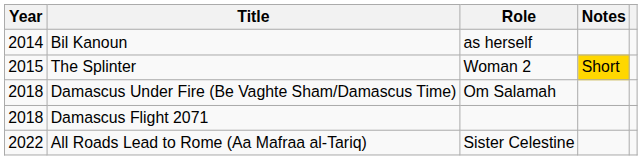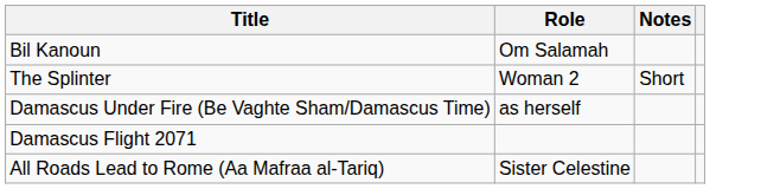- column: Year | 2014 | 2015 | 2018 | 2018 | 2022
Bil Kanoun | Role: as herself -> Om Salamah
The Splinter | Notes: gold background -> no background
Damascus Under Fire (Be Vaghte Sham/Damascus Time) | Role: Om Salamah -> as herself
